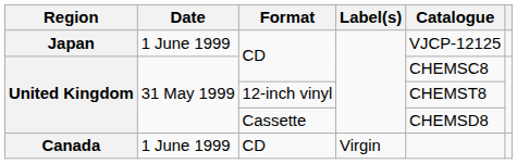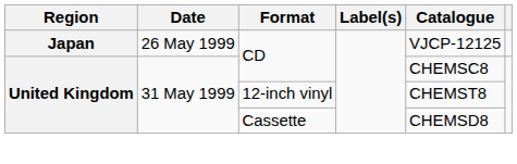Japan | Date: 1 June 1999 -> 26 May 1999
- row: Canada | 1 June 1999 | CD | Virgin
